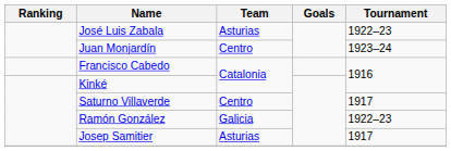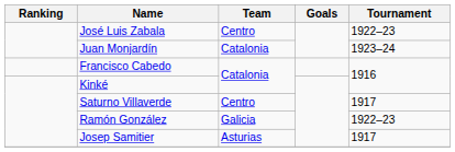José Luis Zabala | Team: Asturias -> Centro
Juan Monjardín | Team: Centro -> Catalonia
